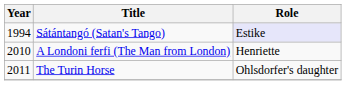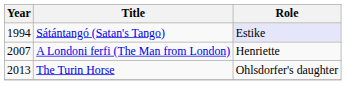A Londoni ferfi (The Man from London) | Year: 2010 -> 2007
The Turin Horse | Year: 2011 -> 2013
